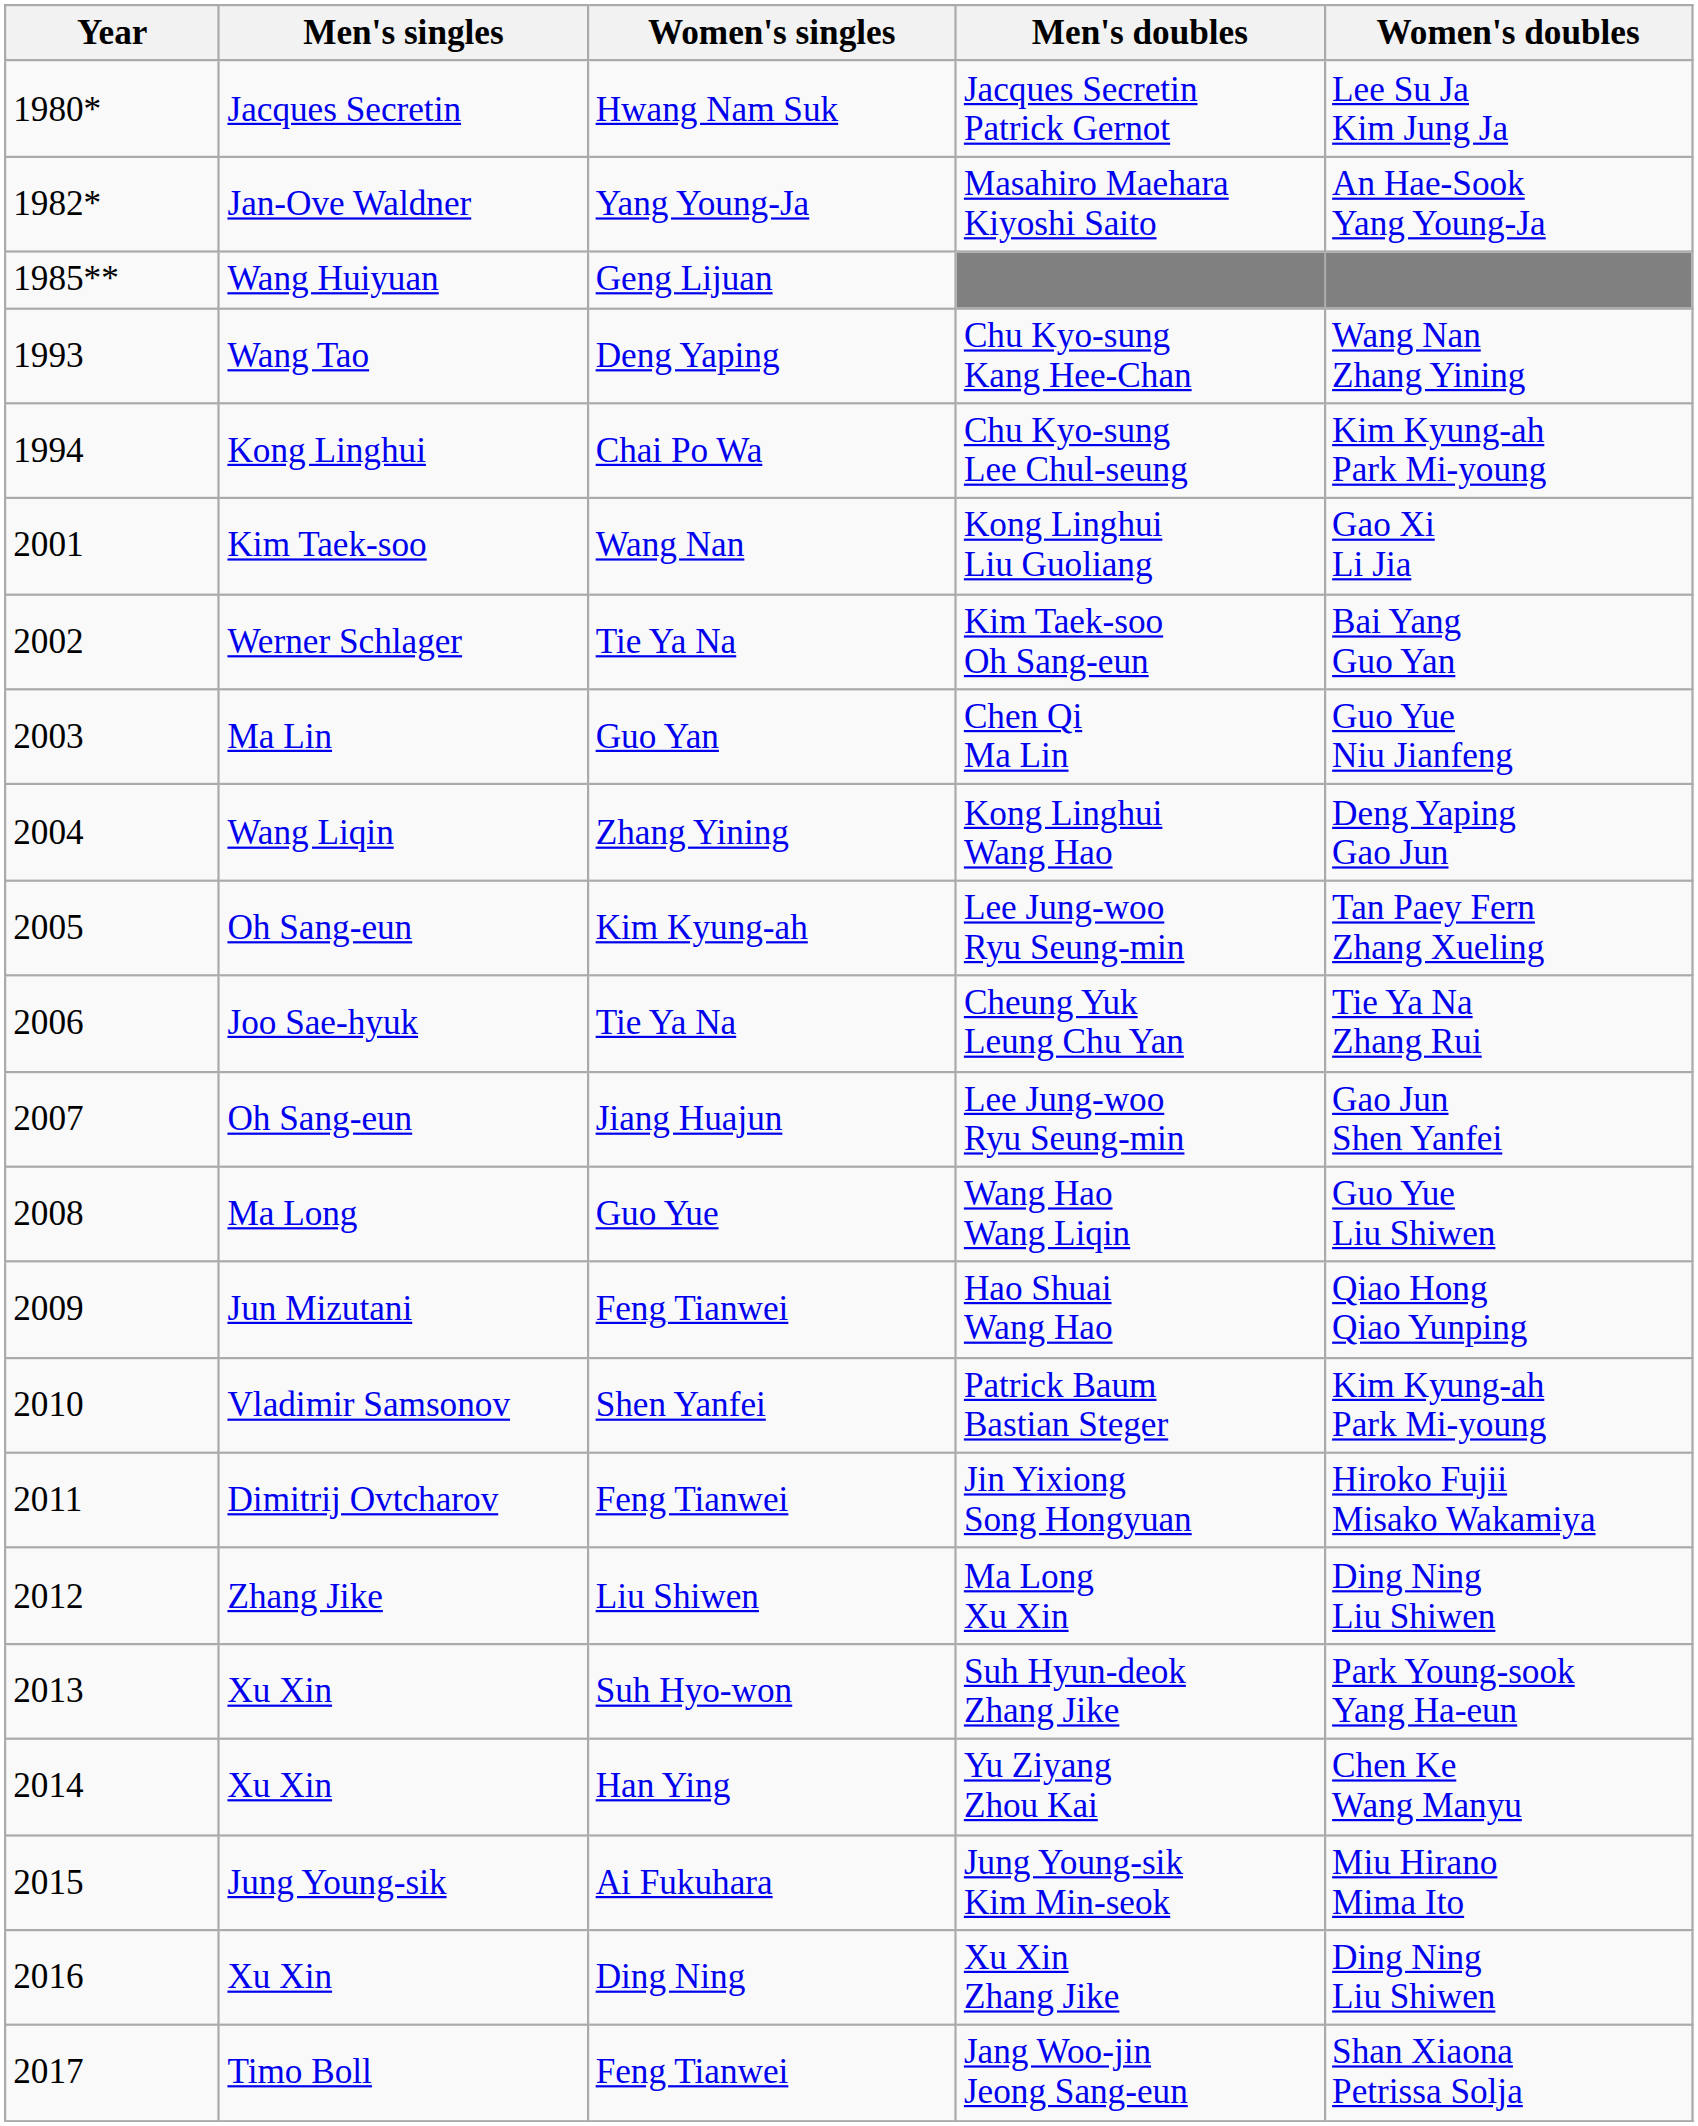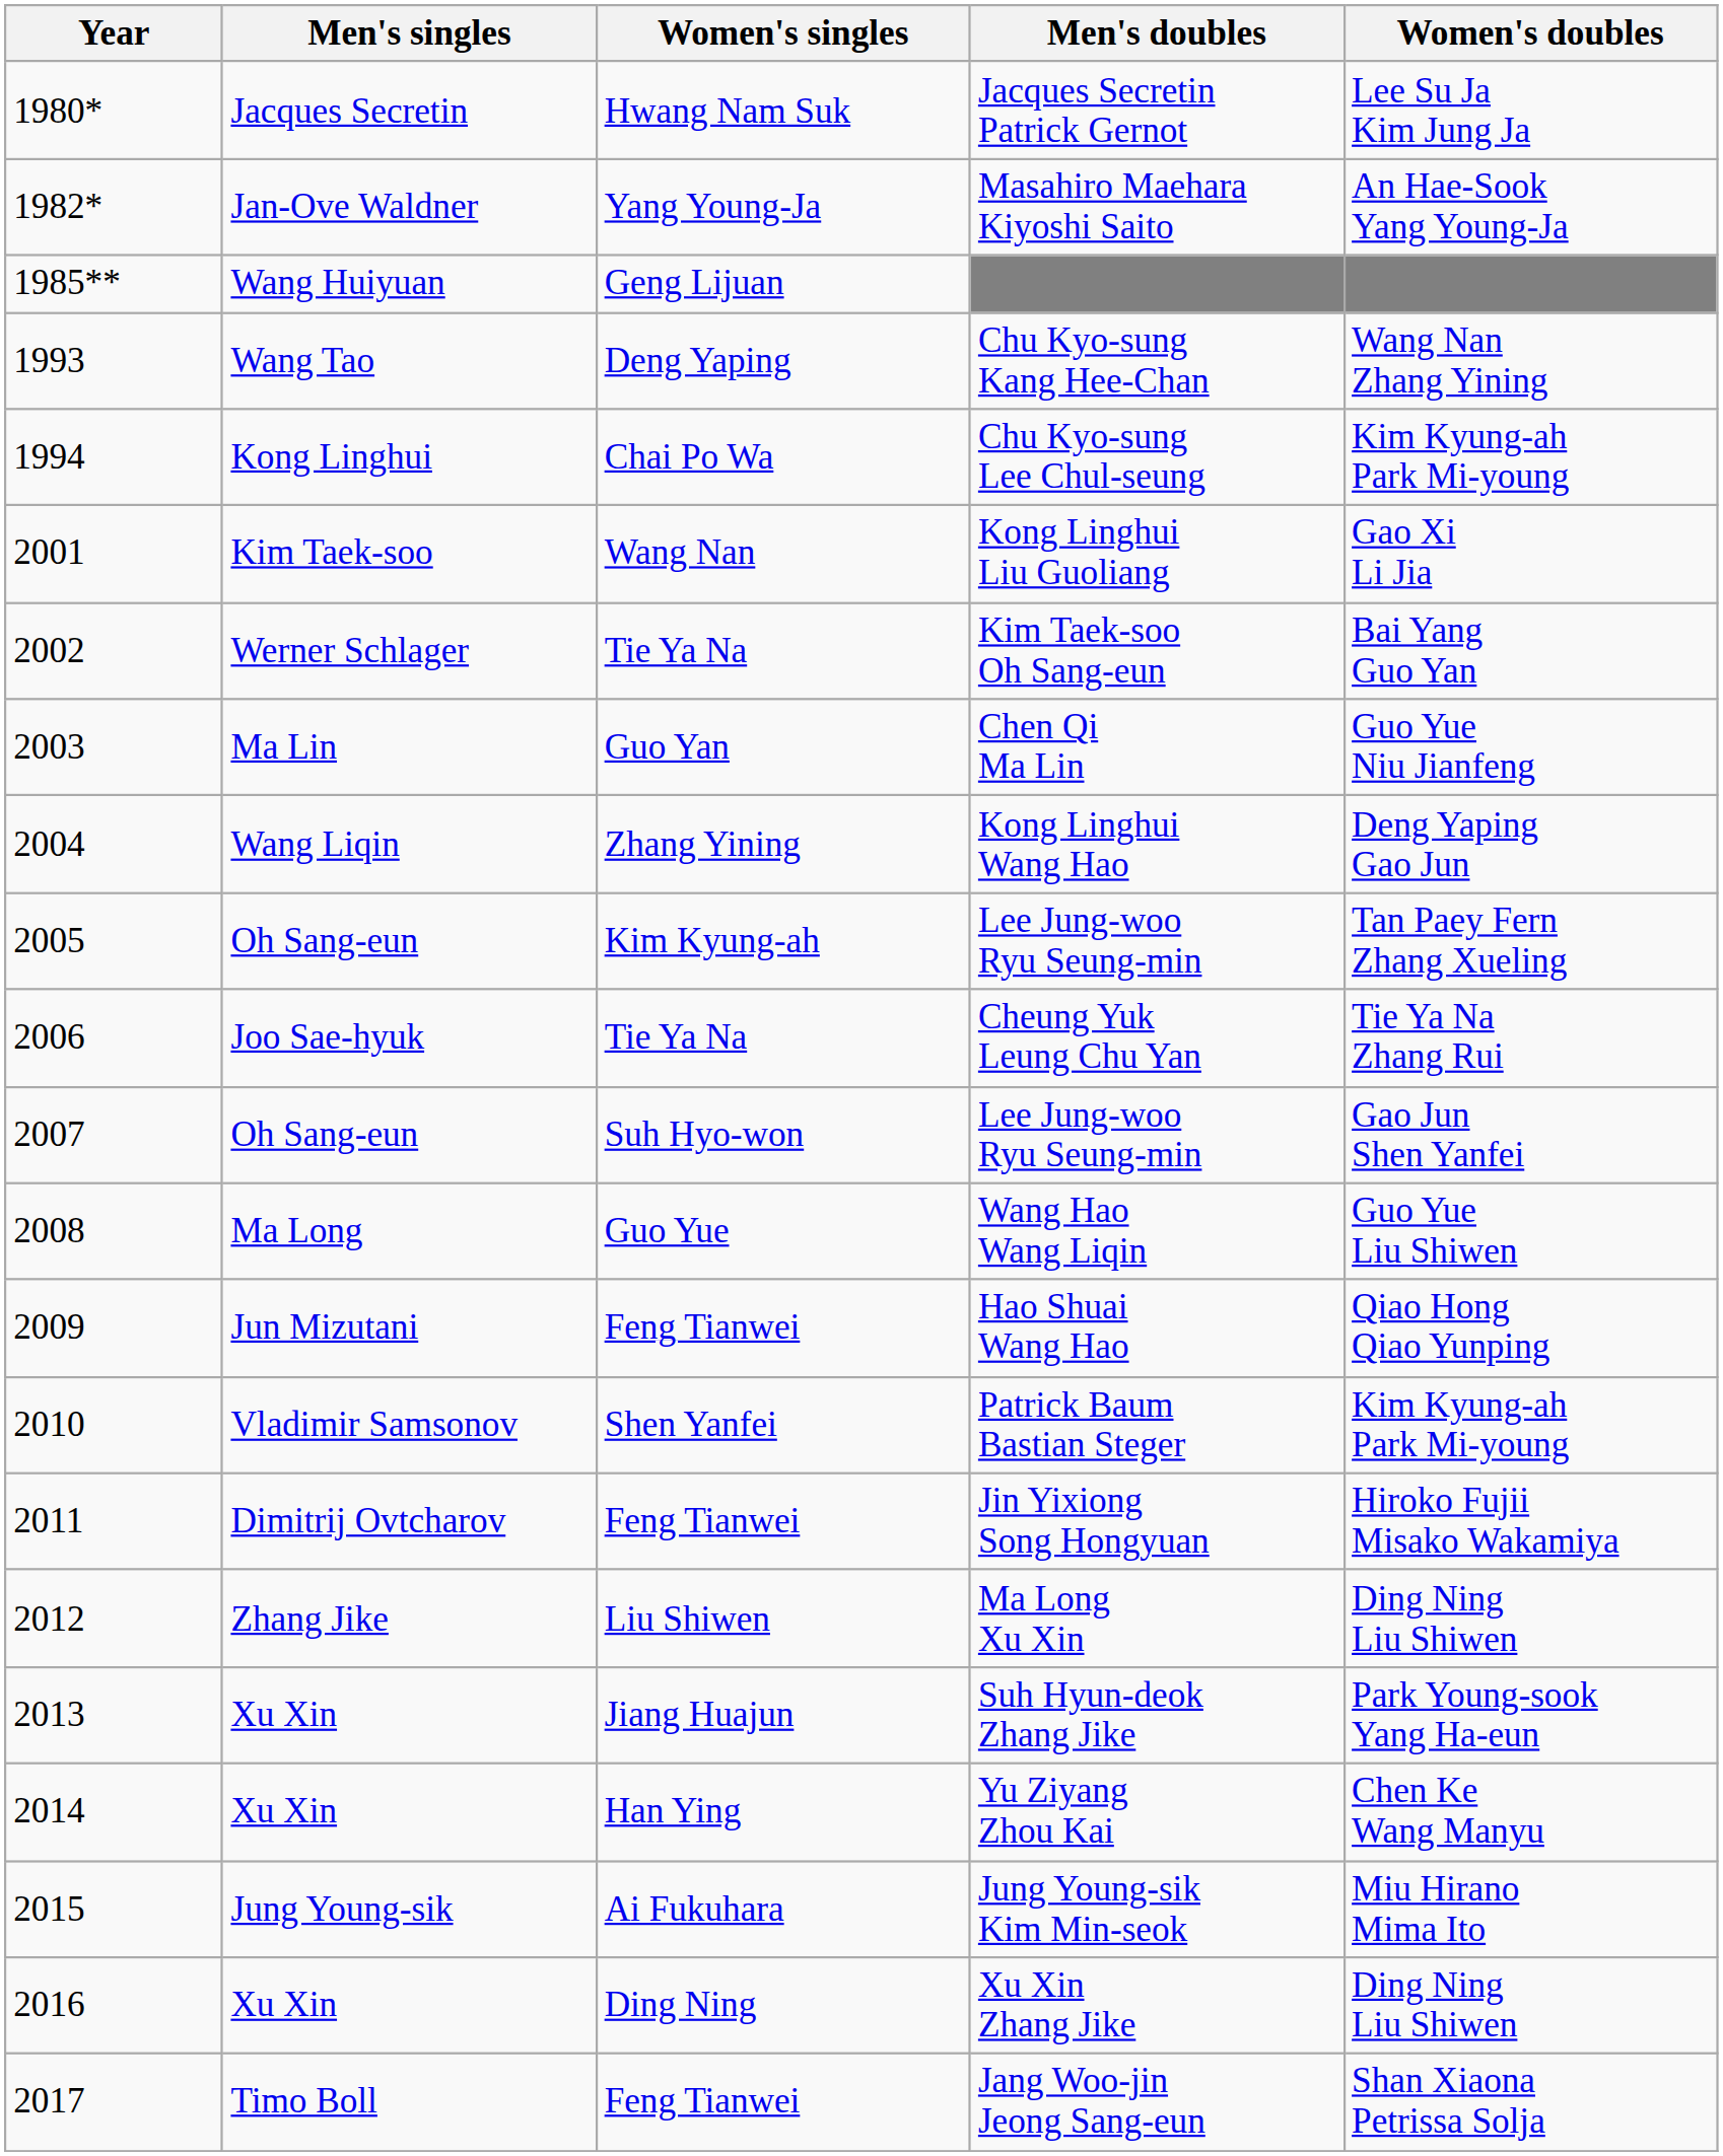2007 / Lee Jung-woo Ryu Seung-min | Women's singles: Jiang Huajun -> Suh Hyo-won
Suh Hyun-deok Zhang Jike | Women's singles: Suh Hyo-won -> Jiang Huajun
